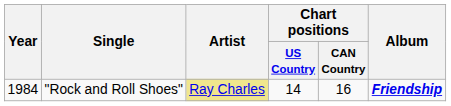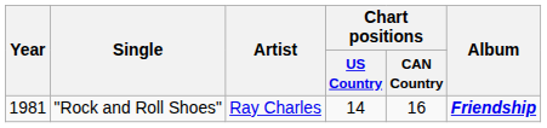"Rock and Roll Shoes" | Year: 1984 -> 1981
"Rock and Roll Shoes" | Artist: khaki background -> no background
